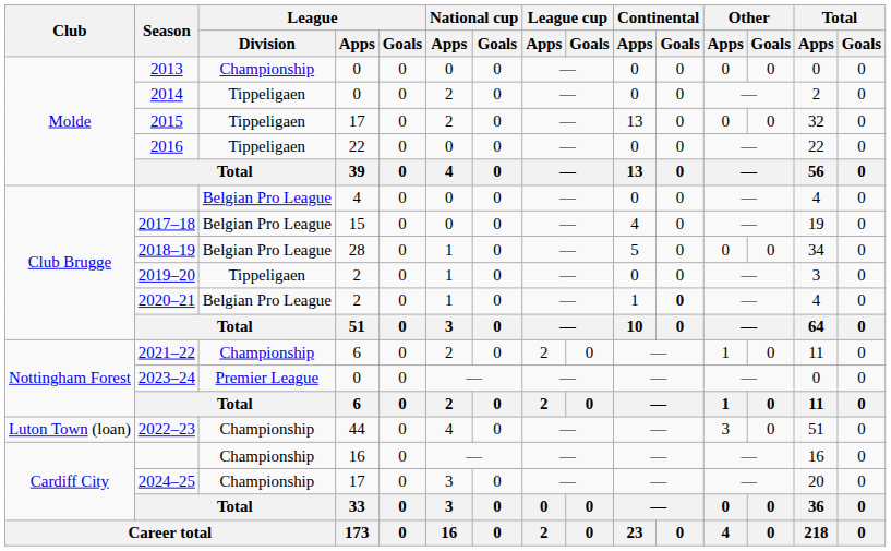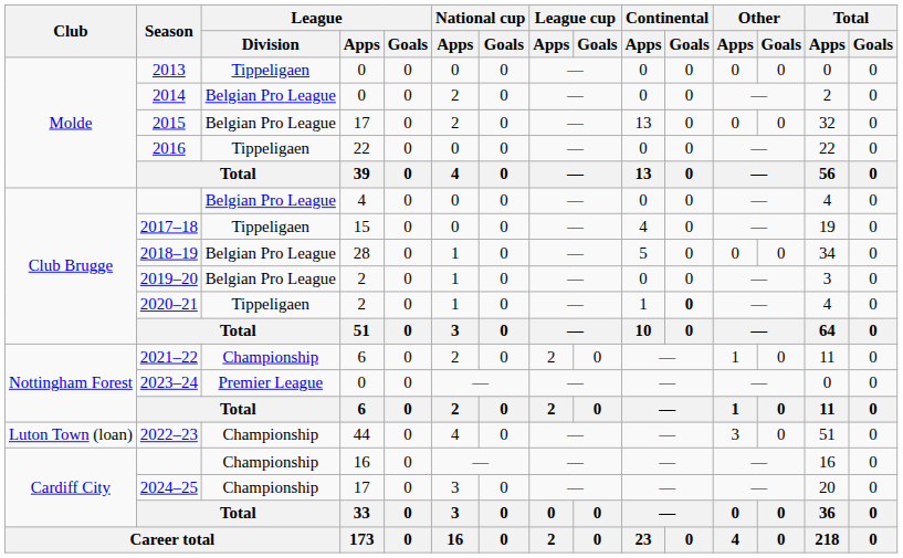2013 | League / Division: Championship -> Tippeligaen
2014 | League / Division: Tippeligaen -> Belgian Pro League
2015 | League / Division: Tippeligaen -> Belgian Pro League
2017–18 | League / Division: Belgian Pro League -> Tippeligaen
2019–20 | League / Division: Tippeligaen -> Belgian Pro League
2020–21 | League / Division: Belgian Pro League -> Tippeligaen
